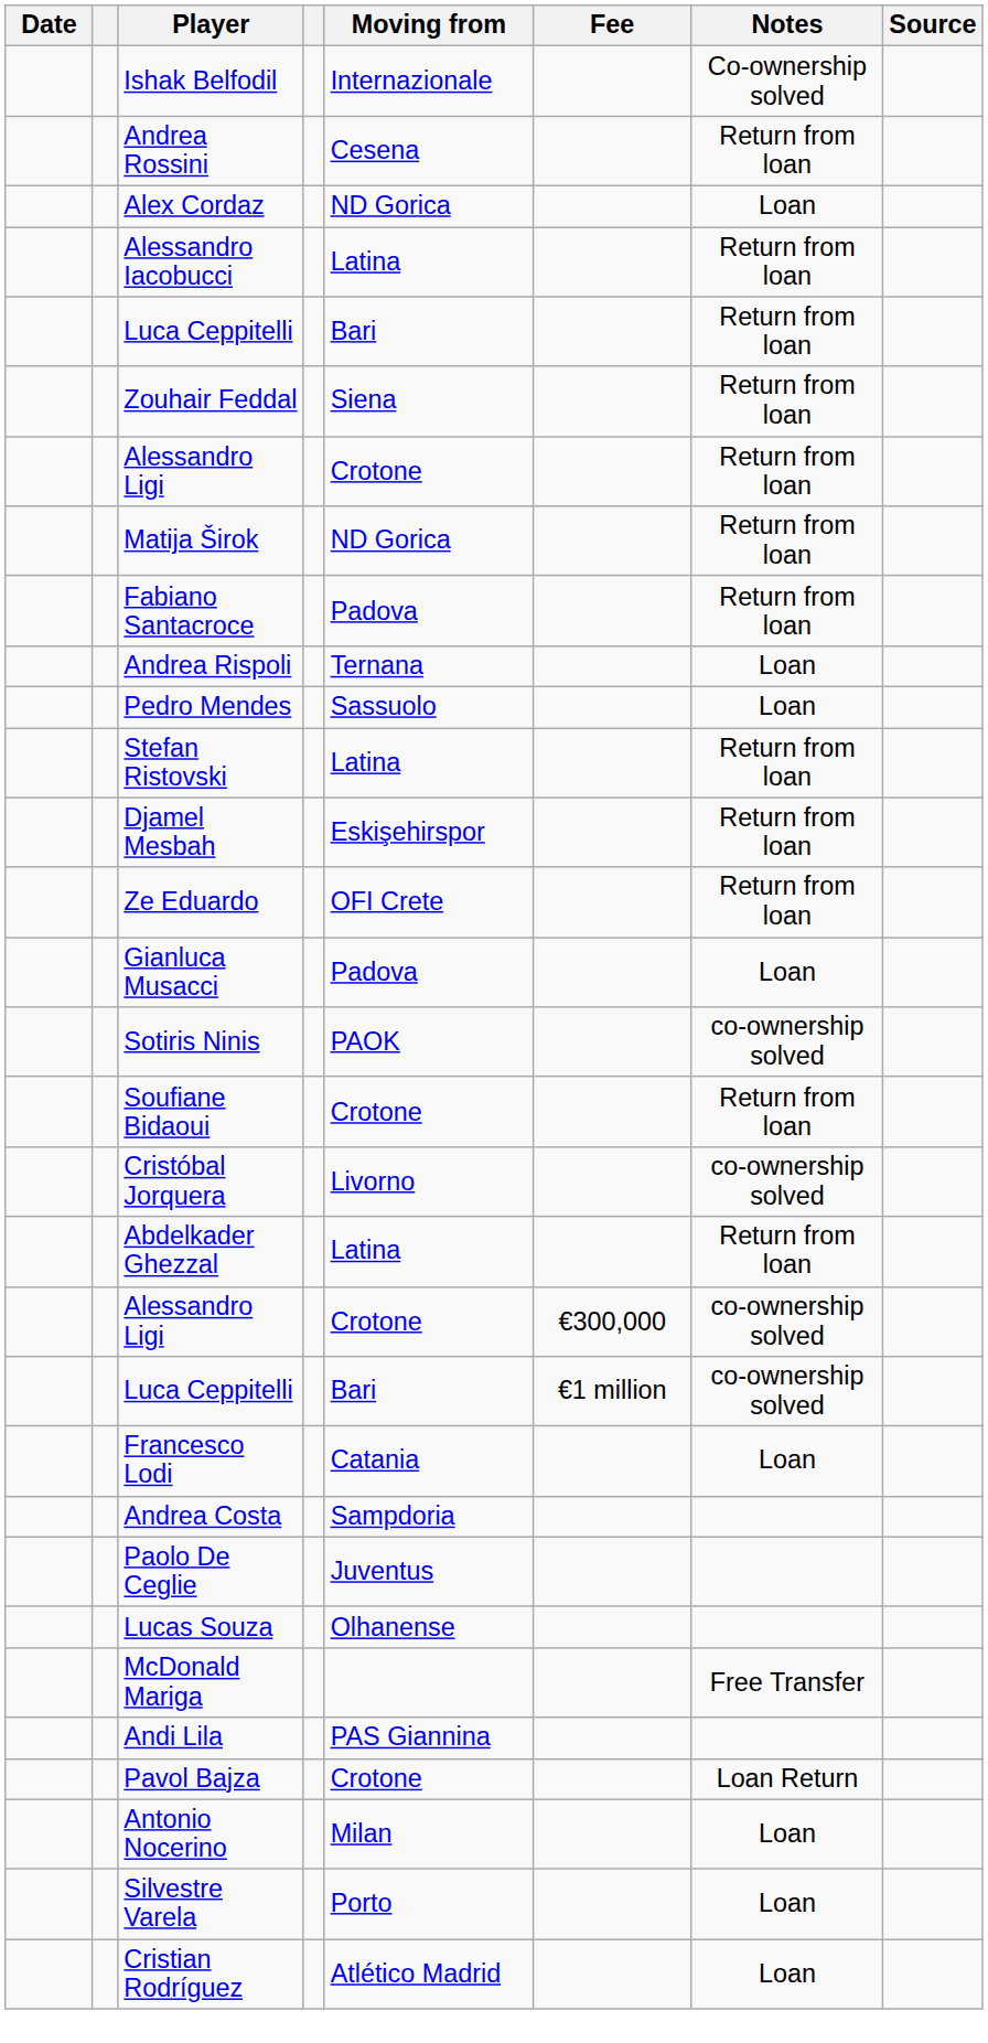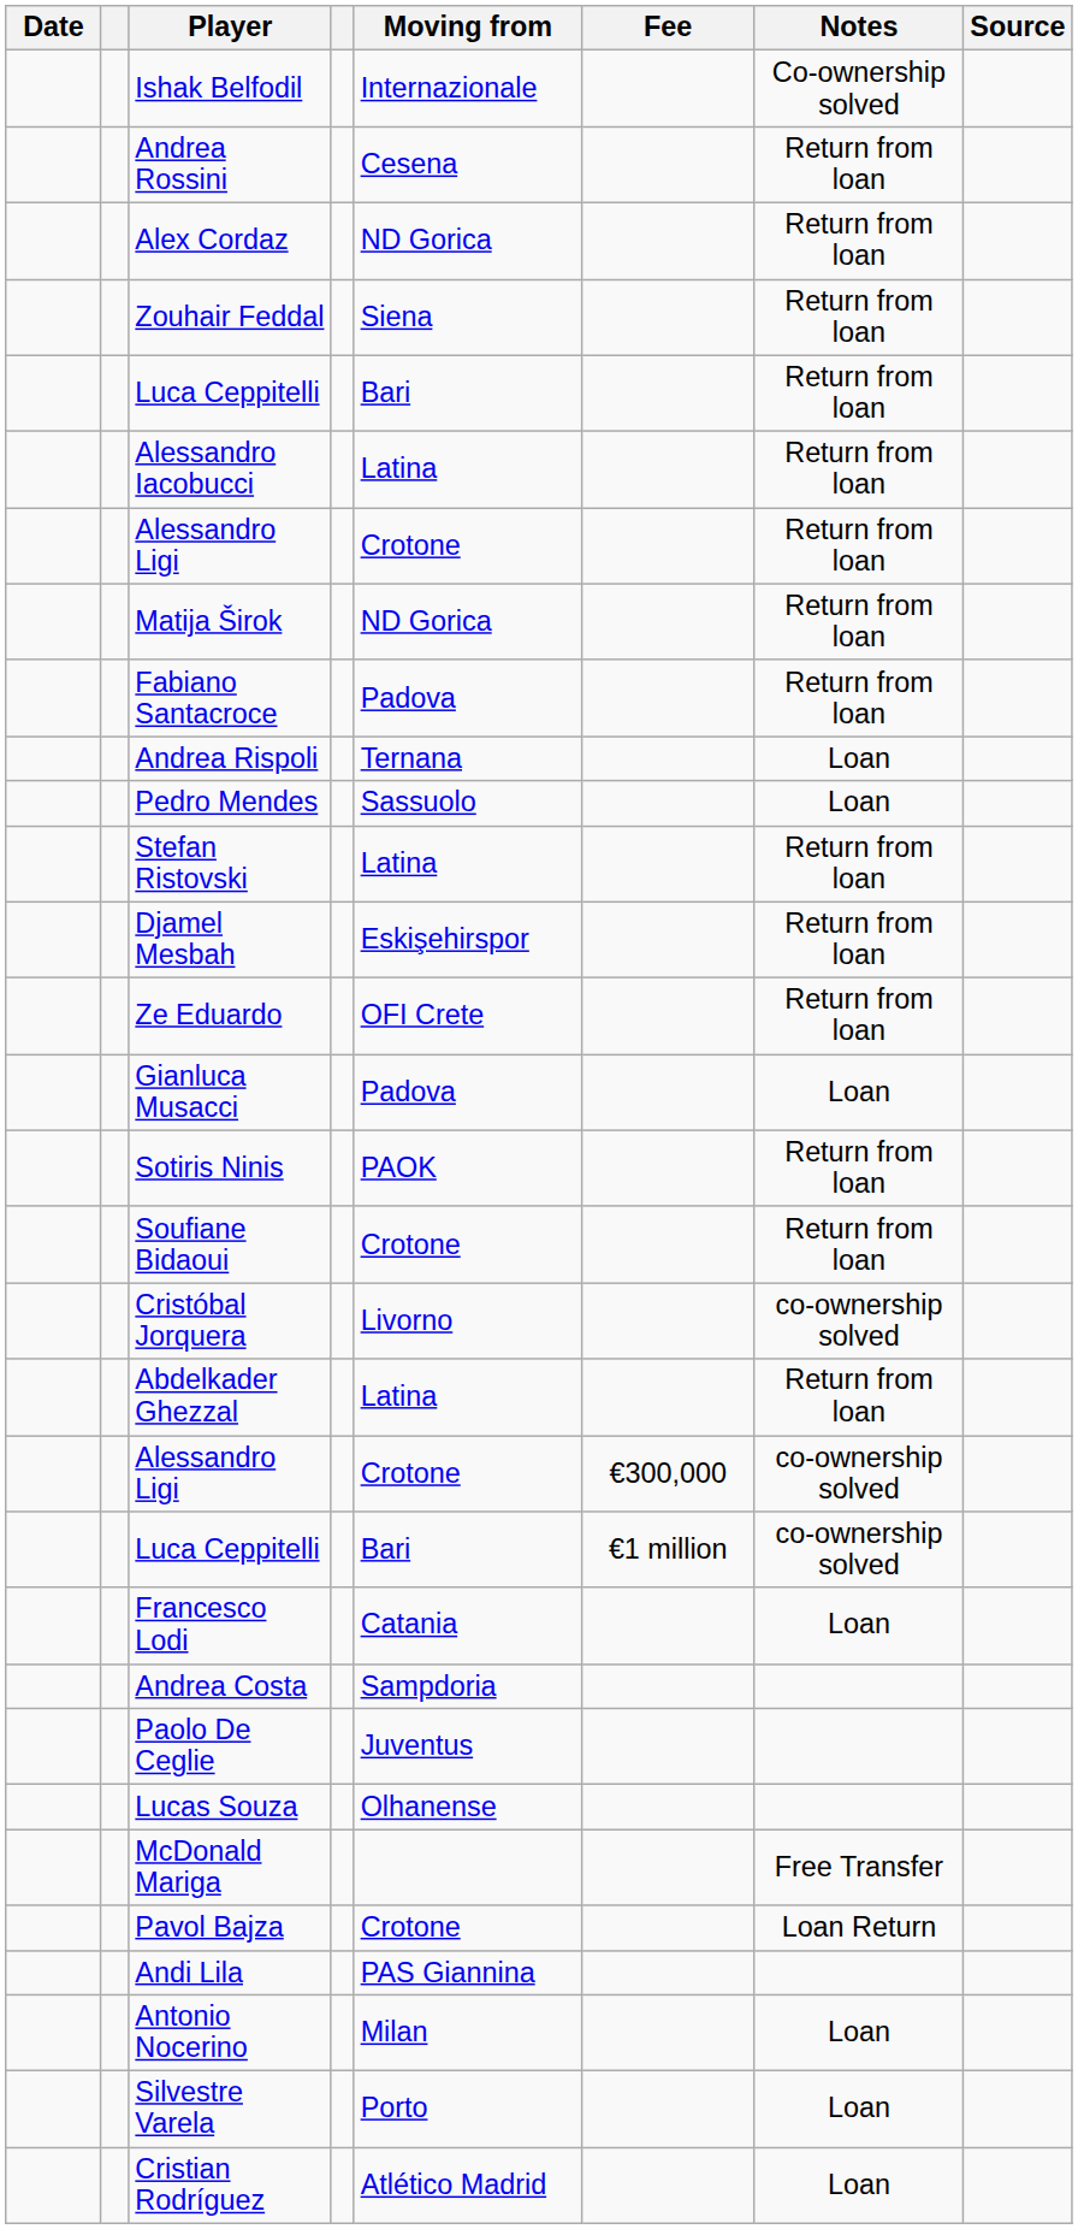Alex Cordaz | Notes: Loan -> Return from loan
rows swapped: Alessandro Iacobucci <-> Zouhair Feddal
Sotiris Ninis | Notes: co-ownership solved -> Return from loan
rows swapped: Andi Lila <-> Pavol Bajza
